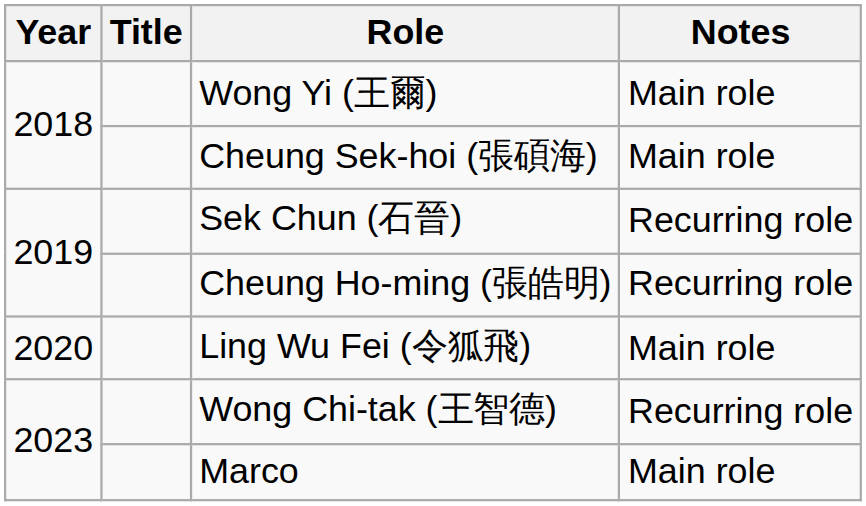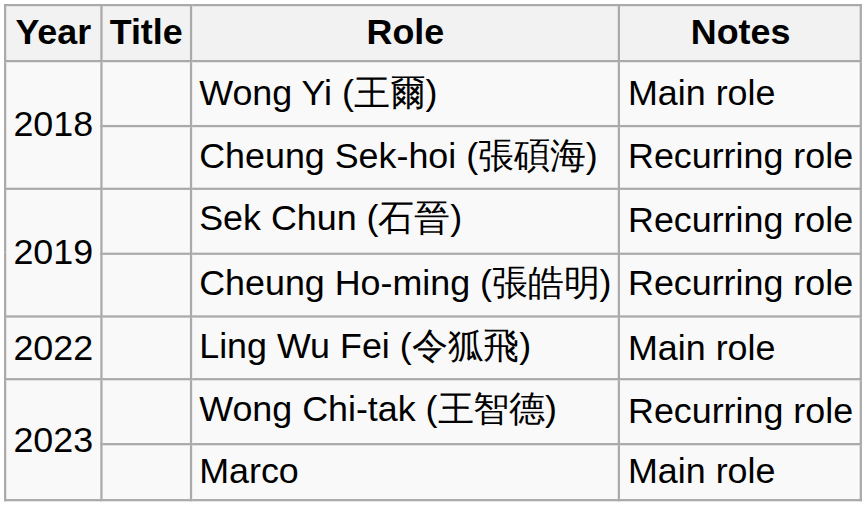Cheung Sek-hoi (張碩海) | Notes: Main role -> Recurring role
Ling Wu Fei (令狐飛) | Year: 2020 -> 2022
